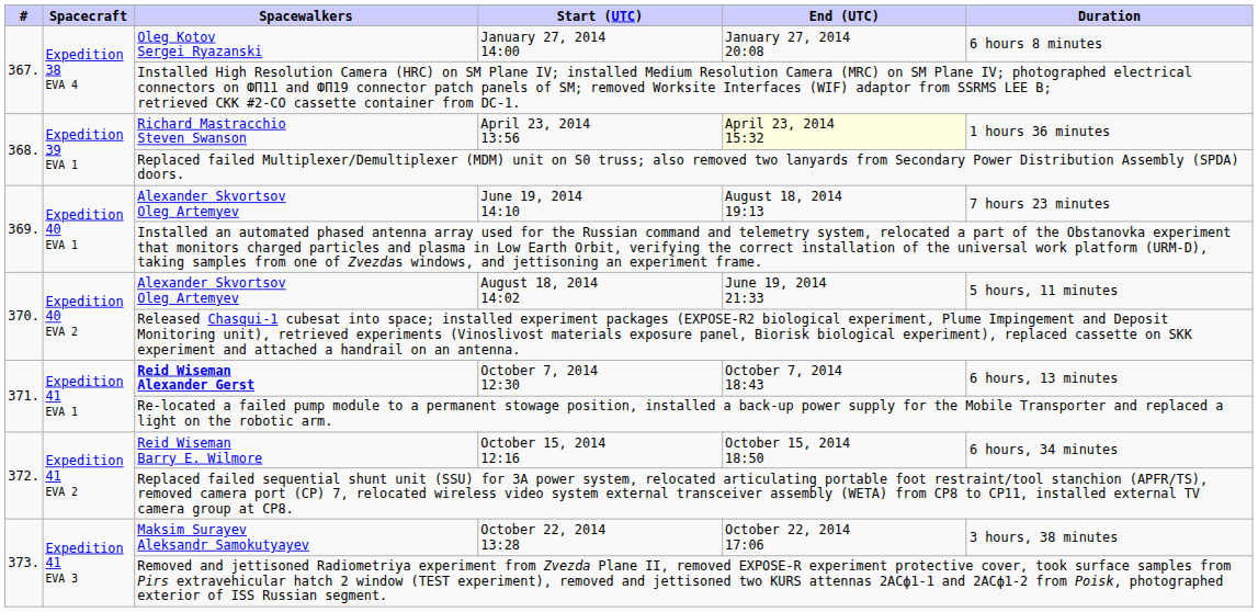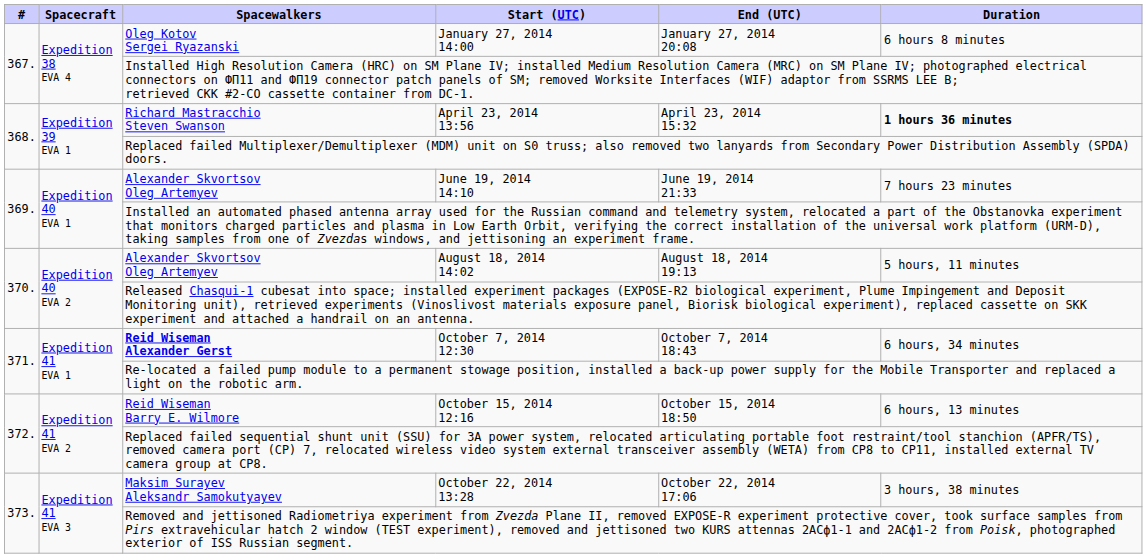April 23, 2014 13:56 | End (UTC): lightyellow background -> no background
April 23, 2014 13:56 | Duration: normal -> bold
June 19, 2014 14:10 | End (UTC): August 18, 2014 19:13 -> June 19, 2014 21:33
August 18, 2014 14:02 | End (UTC): June 19, 2014 21:33 -> August 18, 2014 19:13
October 7, 2014 12:30 | Duration: 6 hours, 13 minutes -> 6 hours, 34 minutes
October 15, 2014 12:16 | Duration: 6 hours, 34 minutes -> 6 hours, 13 minutes
